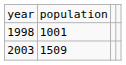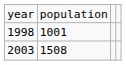2003 | column 2: 1509 -> 1508
